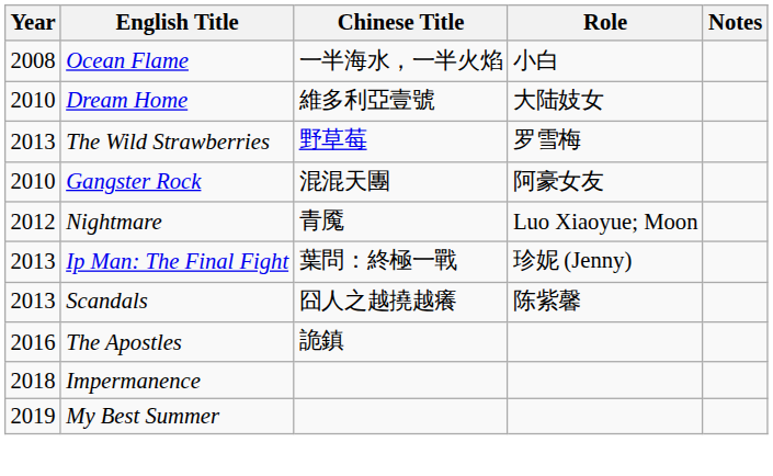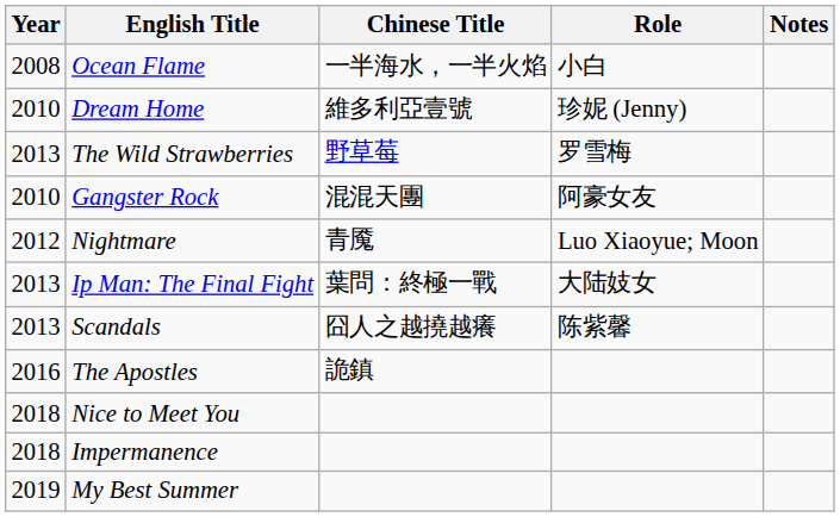Dream Home | Role: 大陆妓女 -> 珍妮 (Jenny)
Ip Man: The Final Fight | Role: 珍妮 (Jenny) -> 大陆妓女
+ row: 2018 | Nice to Meet You
